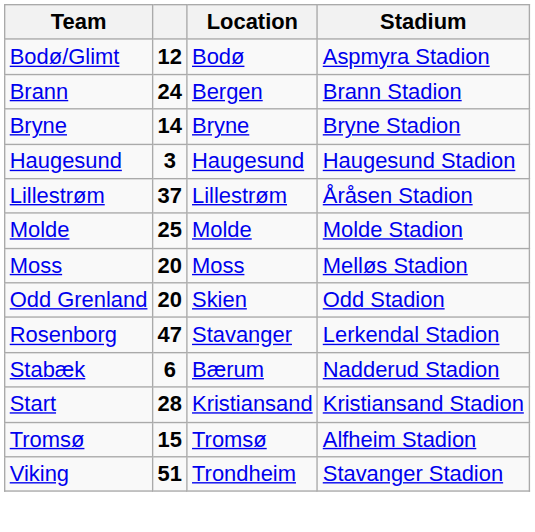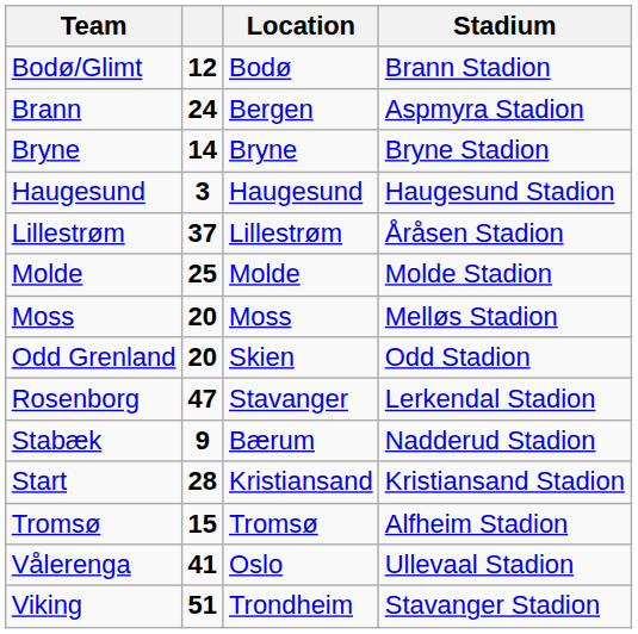Bodø/Glimt | Stadium: Aspmyra Stadion -> Brann Stadion
Brann | Stadium: Brann Stadion -> Aspmyra Stadion
Stabæk | column 2: 6 -> 9
+ row: Vålerenga | 41 | Oslo | Ullevaal Stadion
